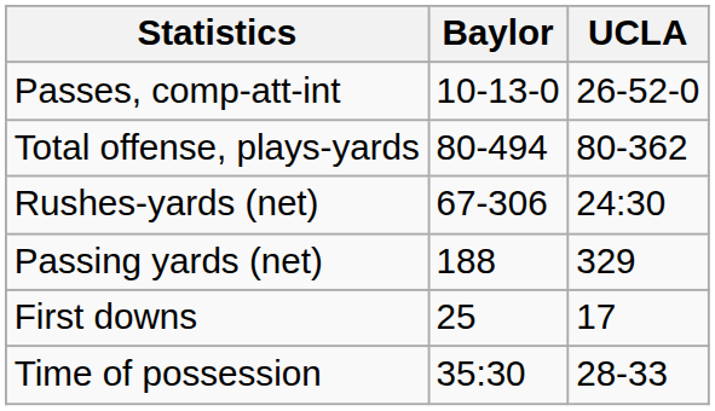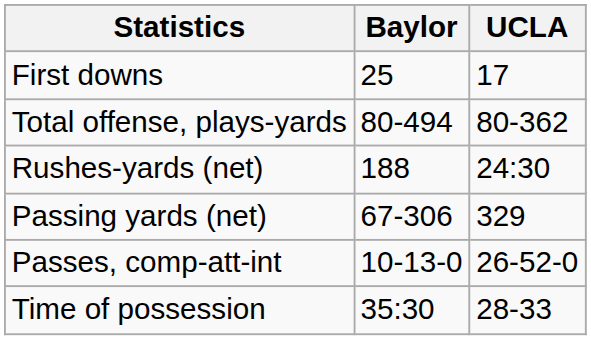rows swapped: First downs <-> Passes, comp-att-int
Rushes-yards (net) | Baylor: 67-306 -> 188
Passing yards (net) | Baylor: 188 -> 67-306
